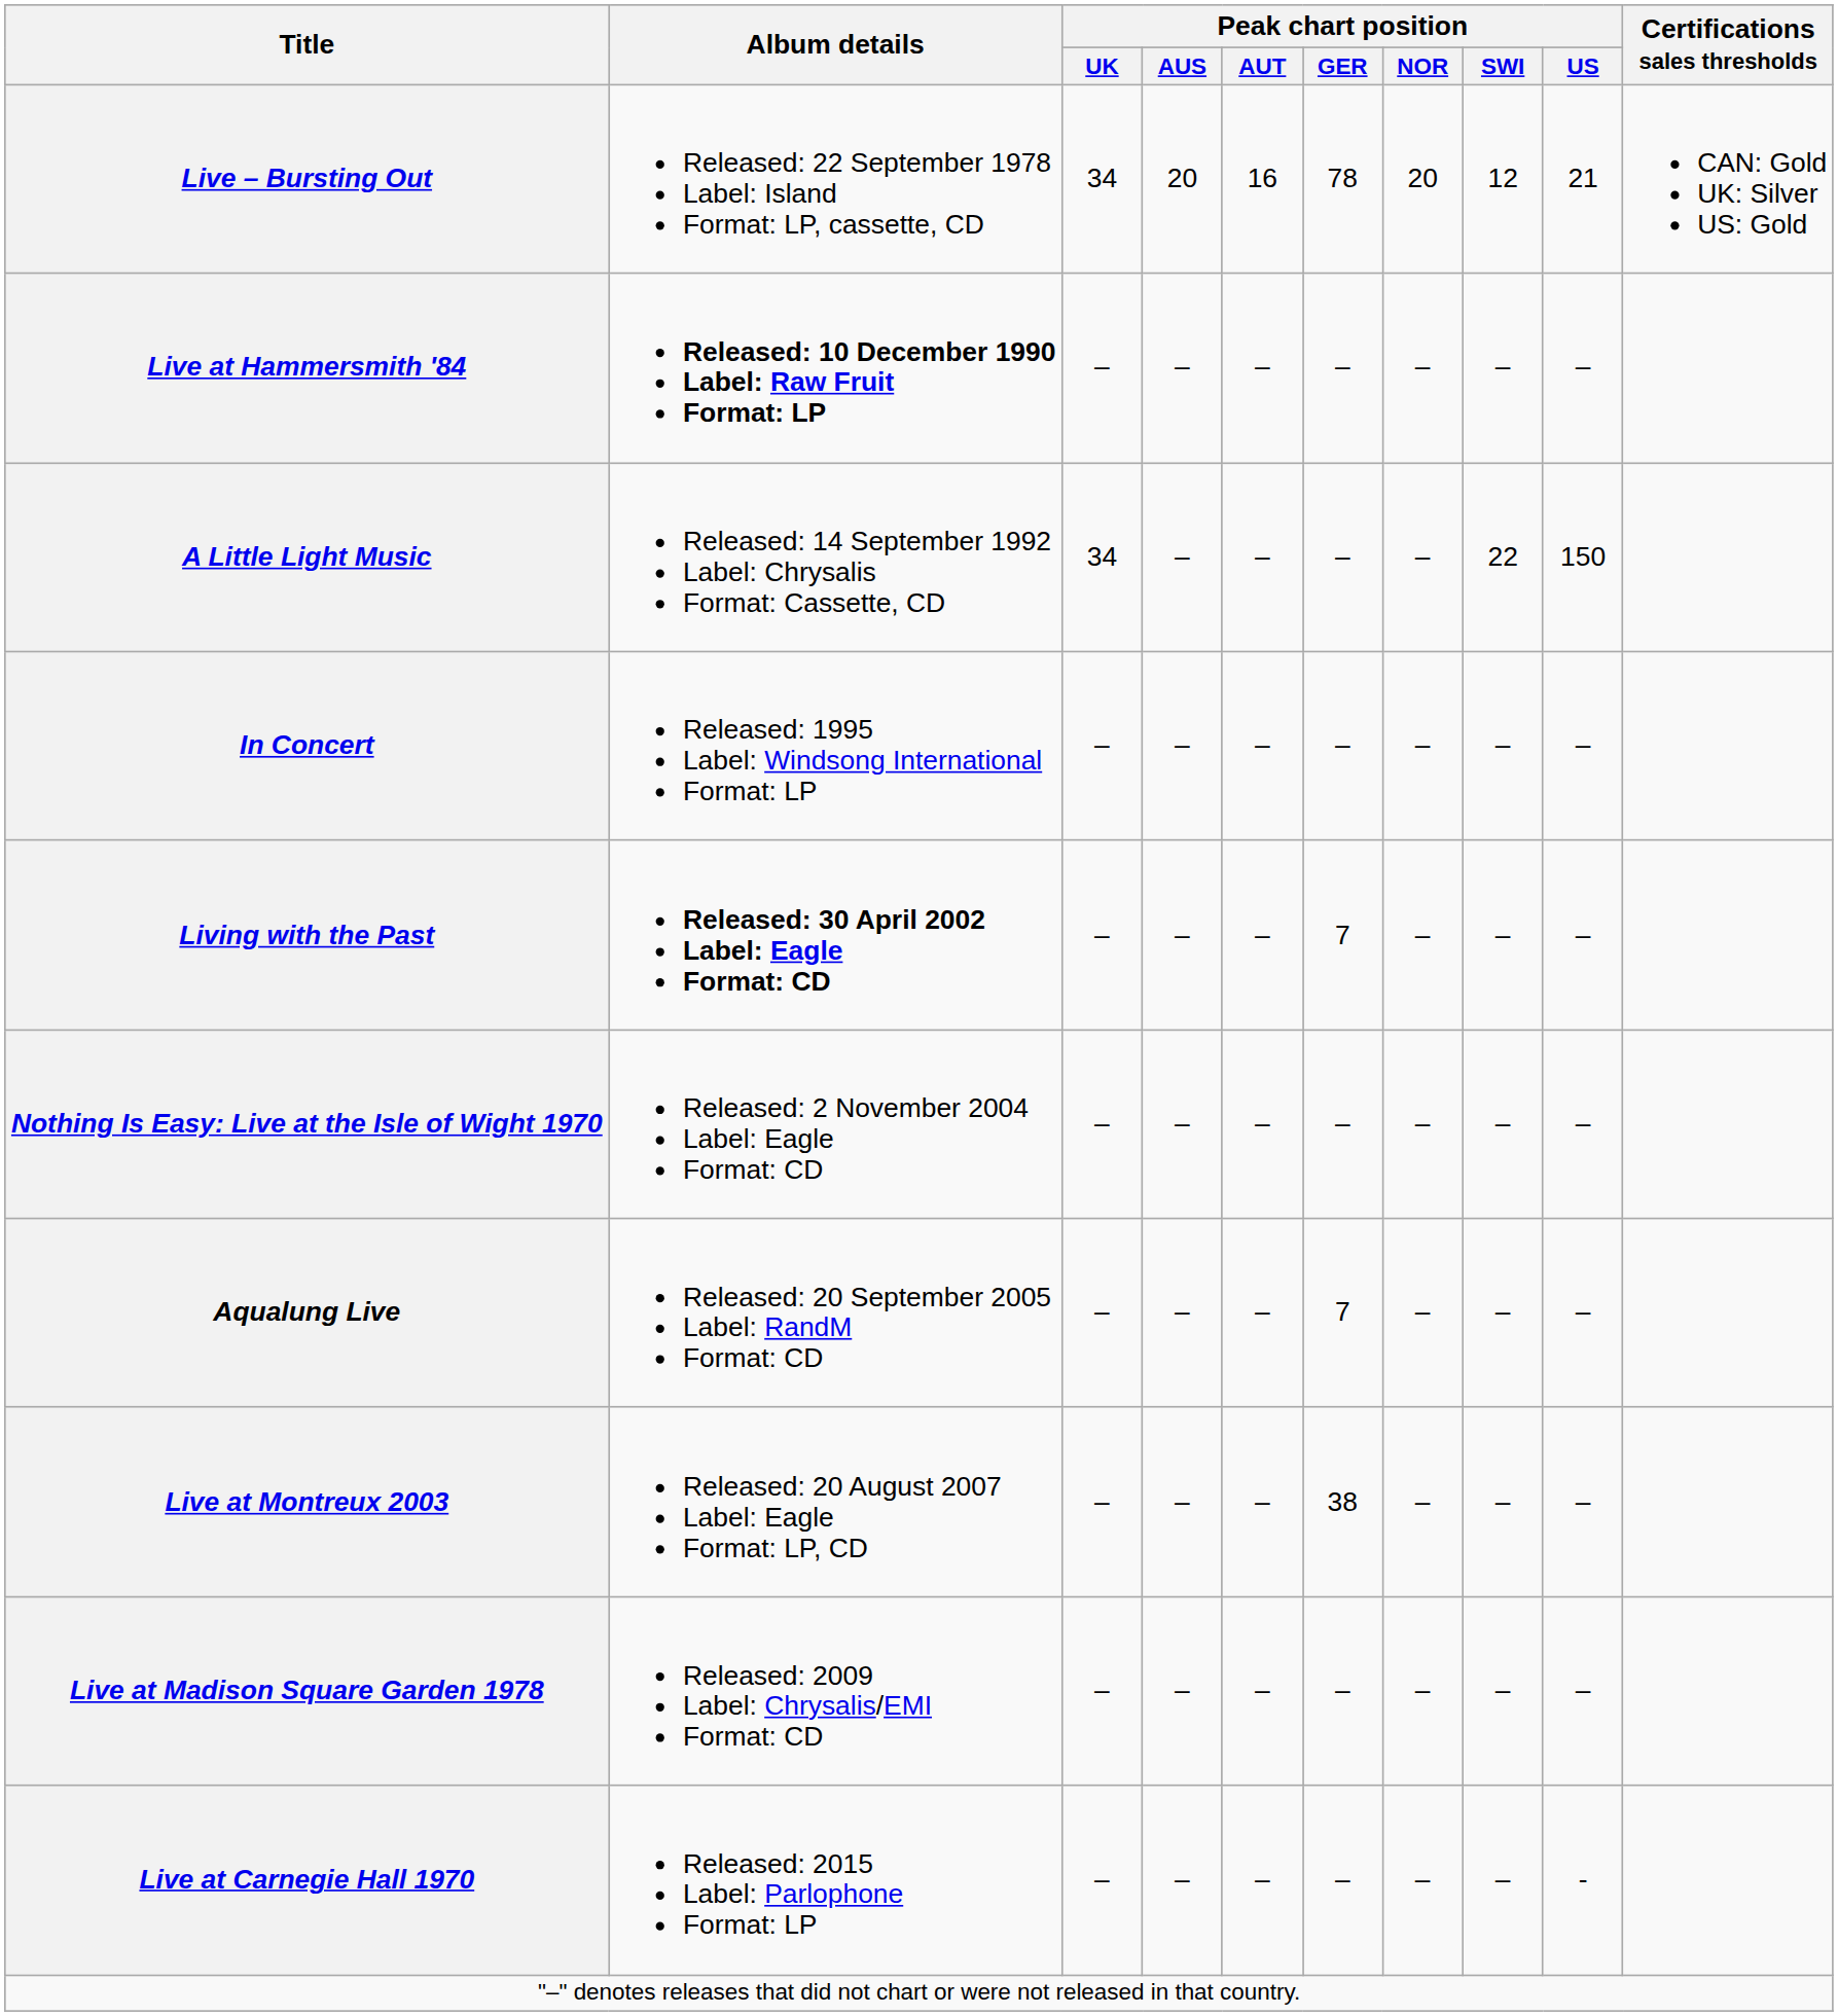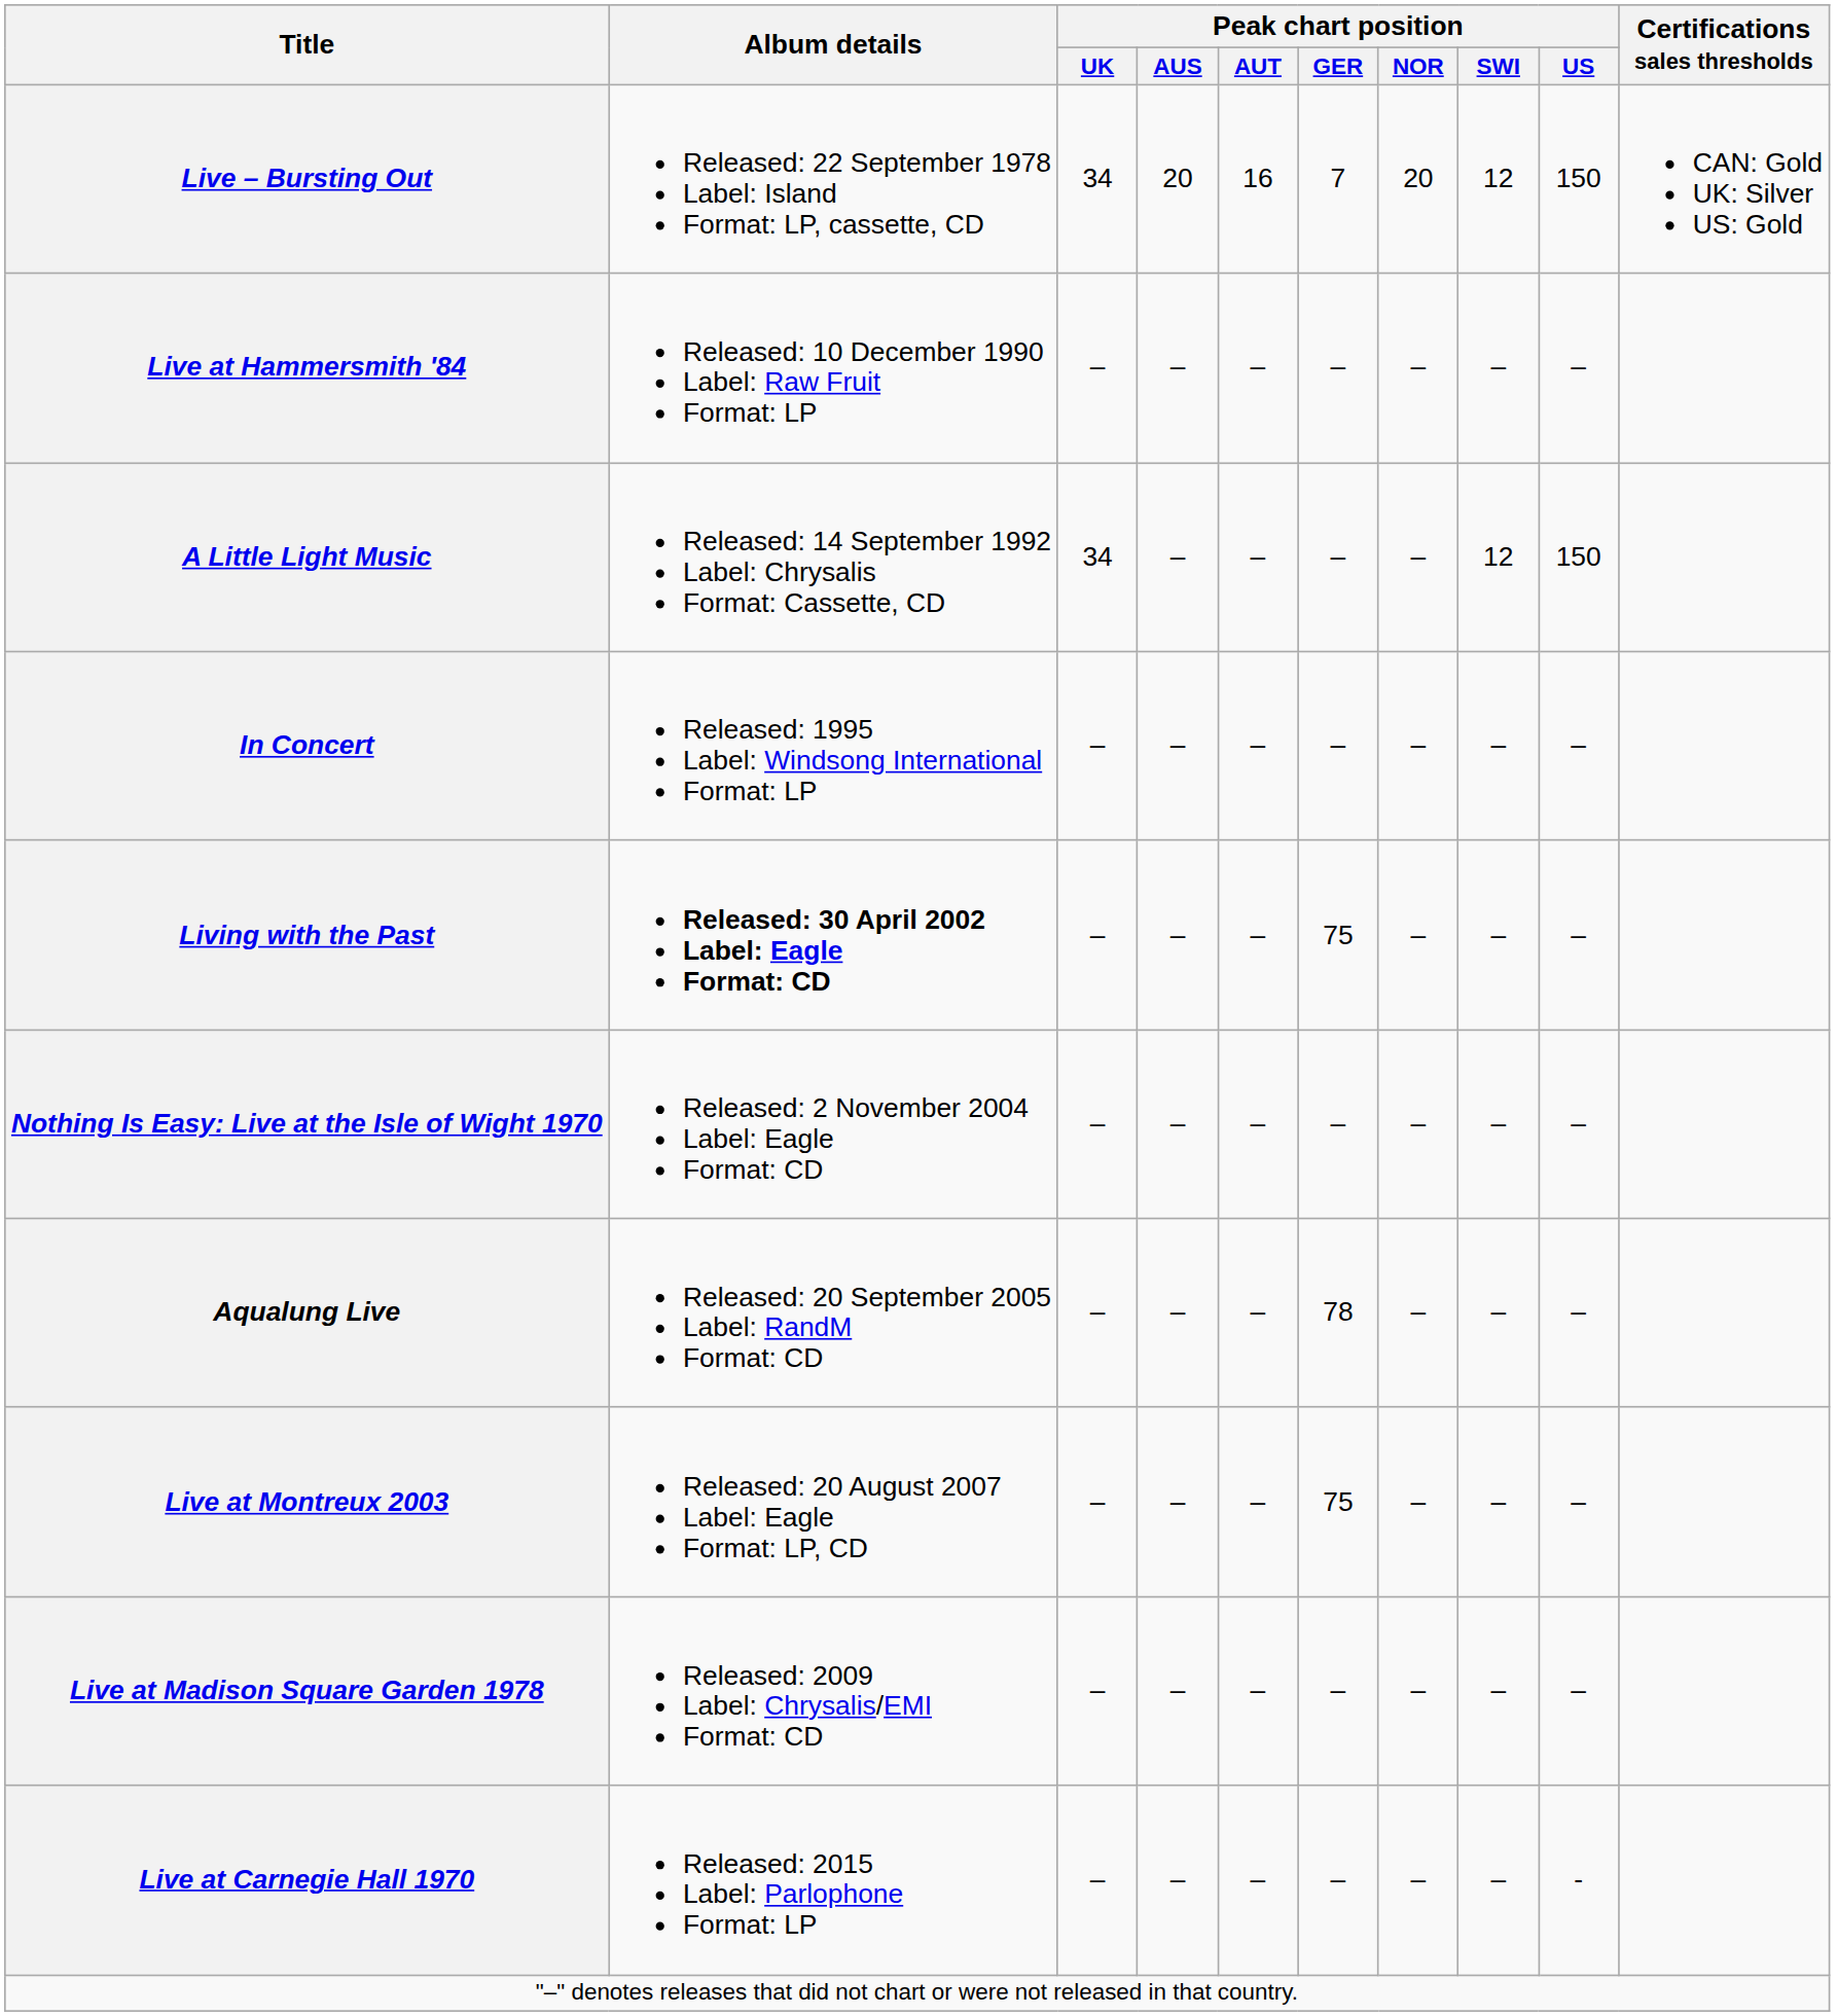Live – Bursting Out | Peak chart position / GER: 78 -> 7
Live – Bursting Out | Peak chart position / US: 21 -> 150
Live at Hammersmith '84 | Album details: bold -> normal
A Little Light Music | Peak chart position / SWI: 22 -> 12
Living with the Past | Peak chart position / GER: 7 -> 75
Aqualung Live | Peak chart position / GER: 7 -> 78
Live at Montreux 2003 | Peak chart position / GER: 38 -> 75
